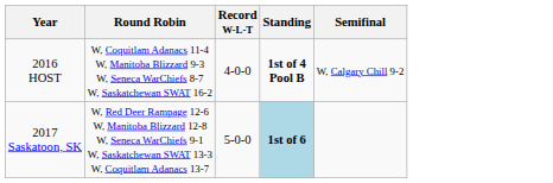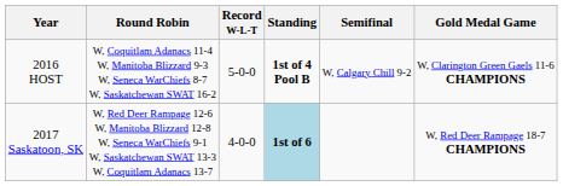+ column: Gold Medal Game | W, Clarington Green Gaels 11-6 CHAMPIONS | W, Red Deer Rampage 18-7 CHAMPIONS
2016 HOST | Record W-L-T: 4-0-0 -> 5-0-0
2017 Saskatoon, SK | Record W-L-T: 5-0-0 -> 4-0-0
